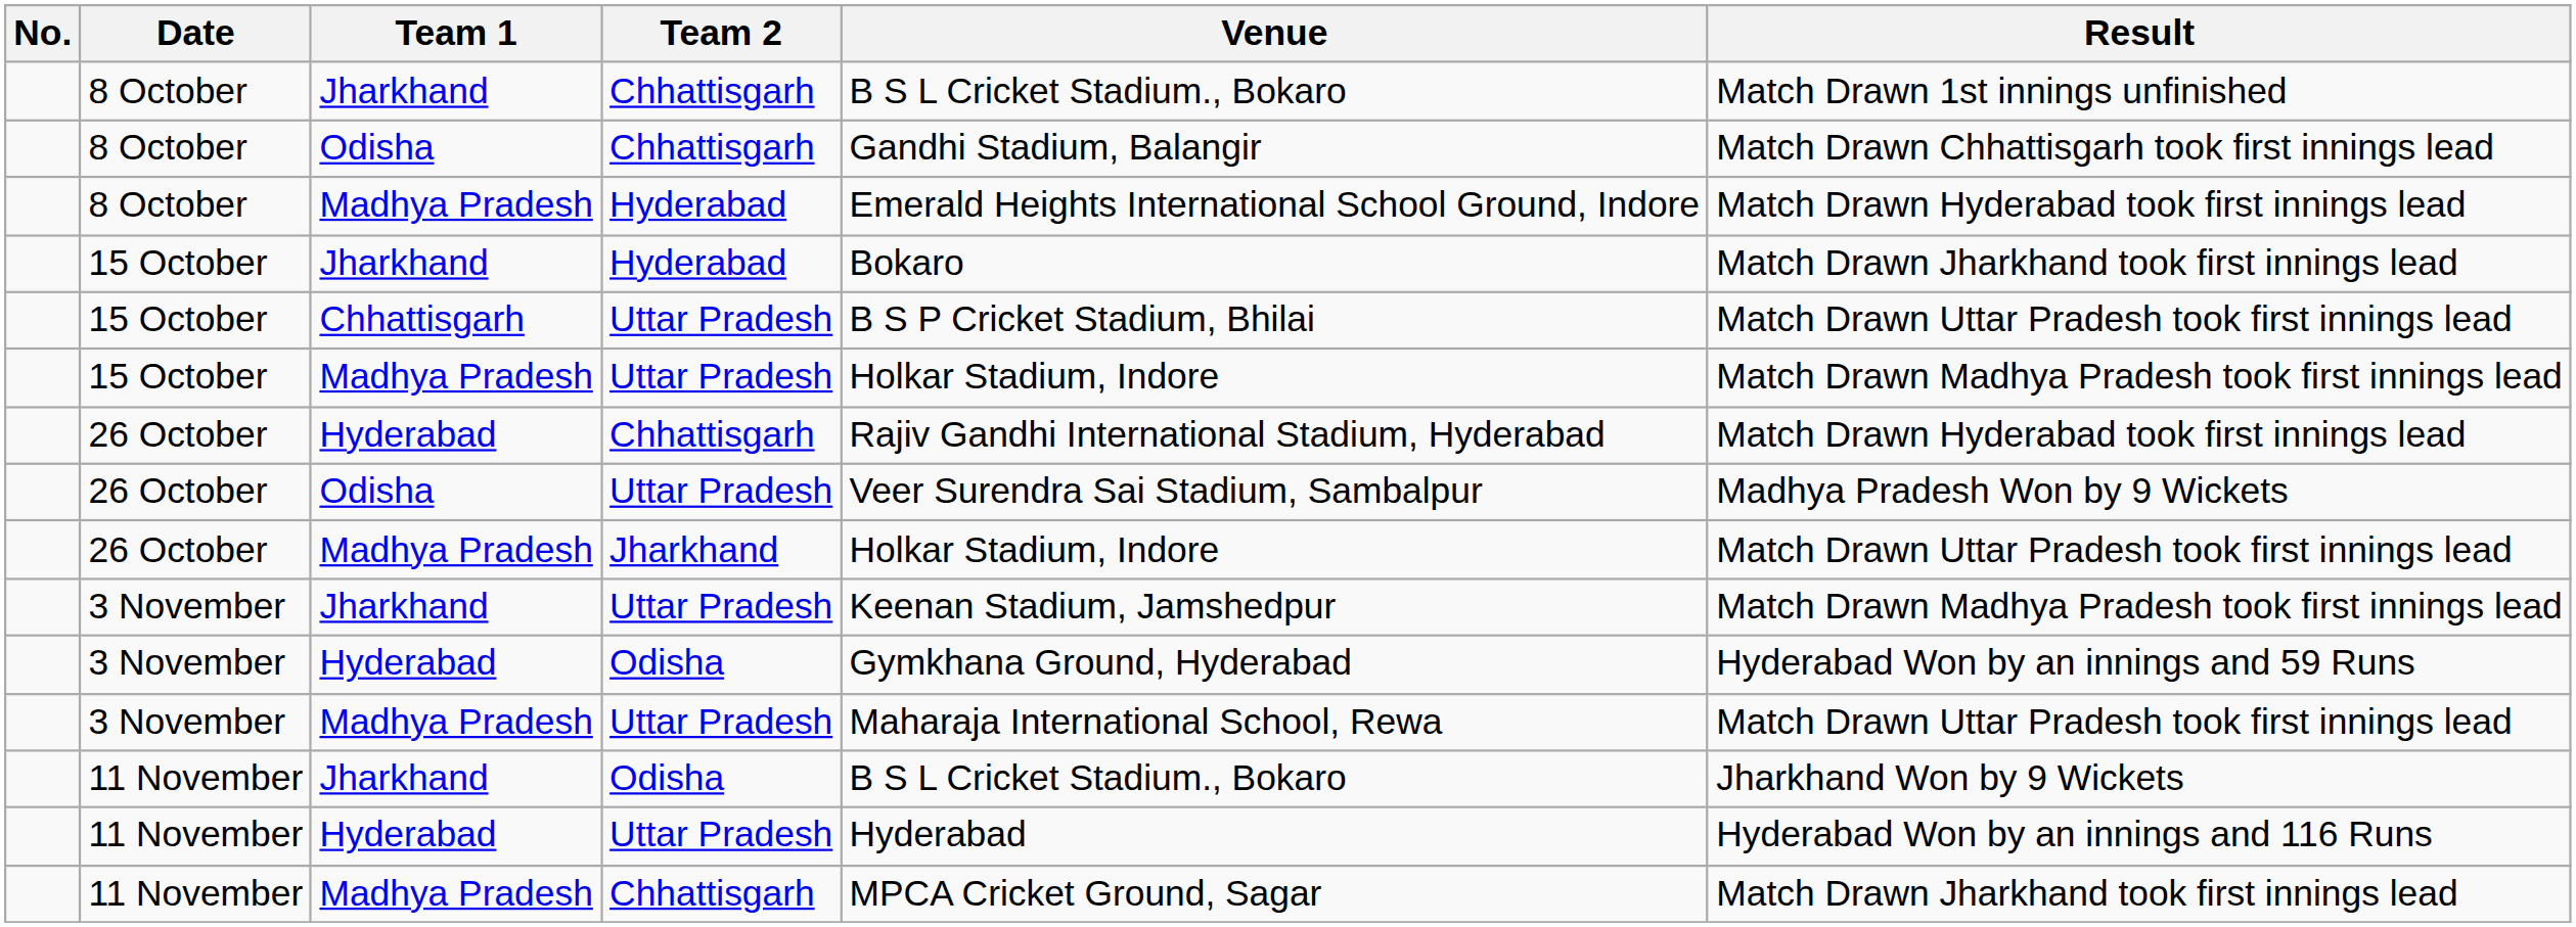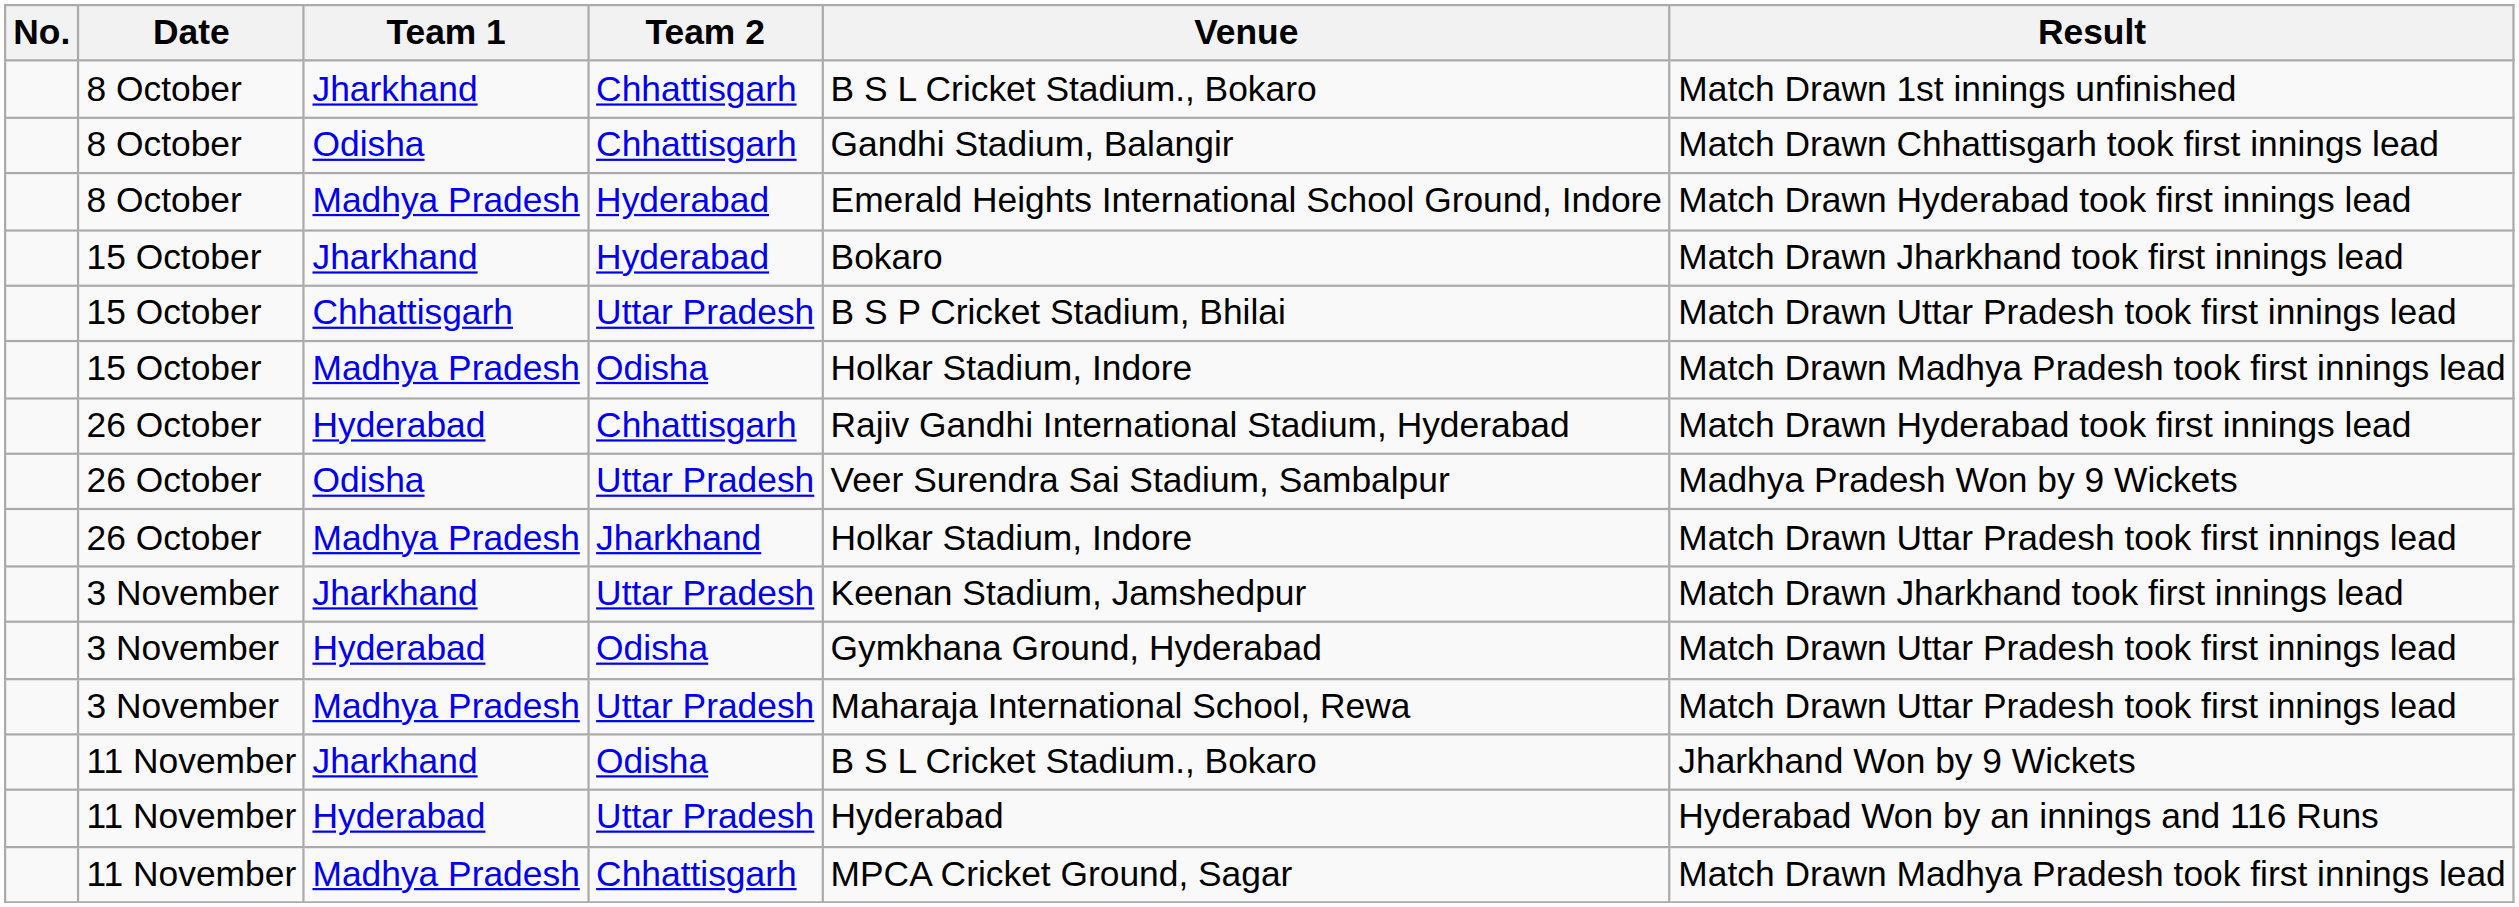15 October / Madhya Pradesh | Team 2: Uttar Pradesh -> Odisha
3 November / Jharkhand | Result: Match Drawn Madhya Pradesh took first innings lead -> Match Drawn Jharkhand took first innings lead
3 November / Hyderabad | Result: Hyderabad Won by an innings and 59 Runs -> Match Drawn Uttar Pradesh took first innings lead
11 November / Madhya Pradesh | Result: Match Drawn Jharkhand took first innings lead -> Match Drawn Madhya Pradesh took first innings lead
